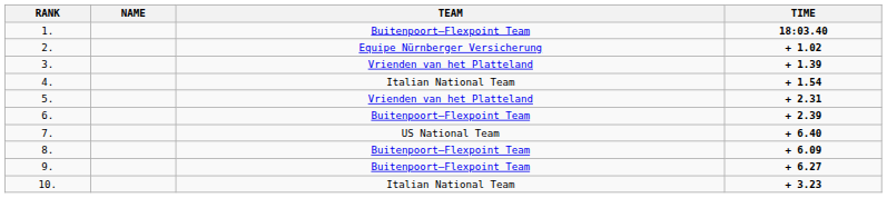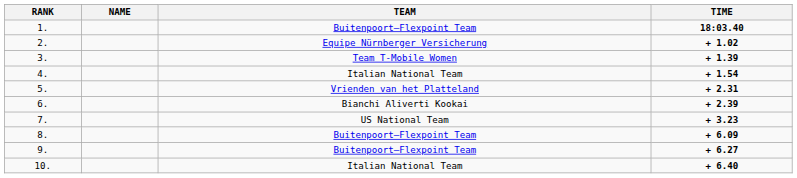3. | TEAM: Vrienden van het Platteland -> Team T-Mobile Women
6. | TEAM: Buitenpoort–Flexpoint Team -> Bianchi Aliverti Kookai
7. | TIME: + 6.40 -> + 3.23
10. | TIME: + 3.23 -> + 6.40
